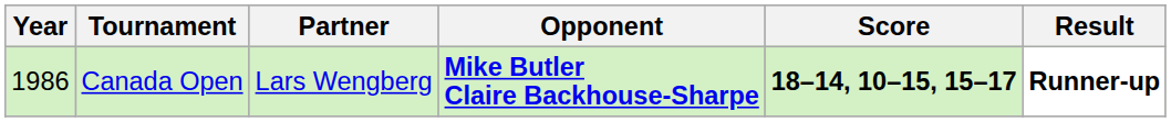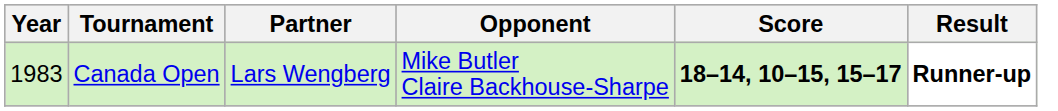Canada Open | Year: 1986 -> 1983
Canada Open | Opponent: bold -> normal
